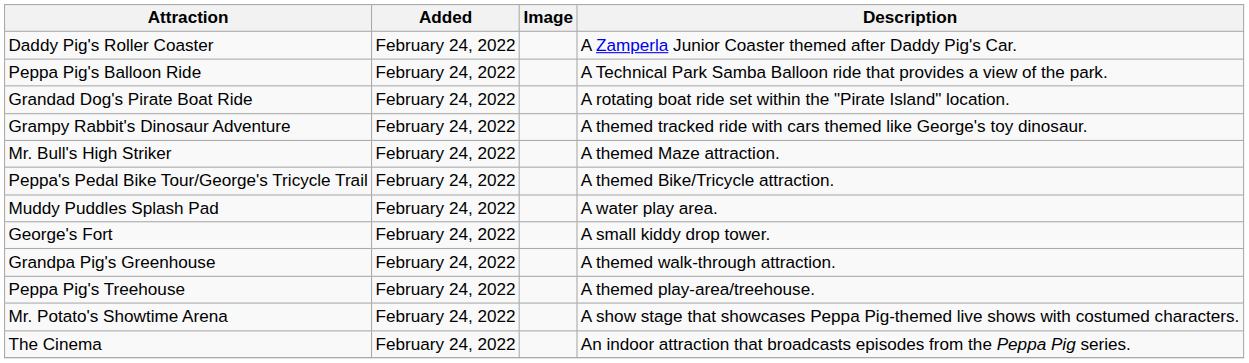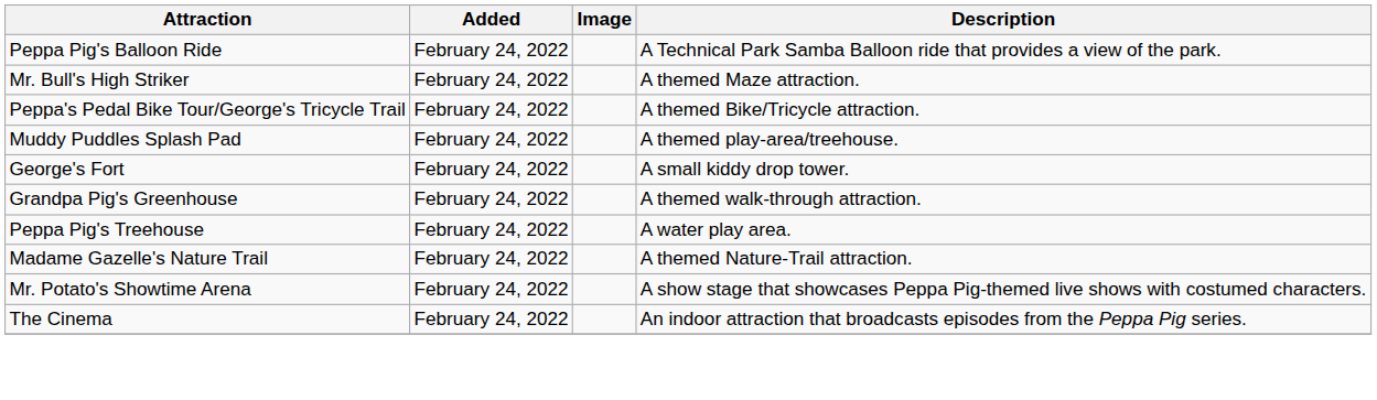- row: Daddy Pig's Roller Coaster | February 24, 2022 | A Zamperla Junior Coaster themed after Daddy Pig's Car.
- row: Grandad Dog's Pirate Boat Ride | February 24, 2022 | A rotating boat ride set within the "Pirate Island" location.
- row: Grampy Rabbit's Dinosaur Adventure | February 24, 2022 | A themed tracked ride with cars themed like George's toy dinosaur.
Muddy Puddles Splash Pad | Description: A water play area. -> A themed play-area/treehouse.
Peppa Pig's Treehouse | Description: A themed play-area/treehouse. -> A water play area.
+ row: Madame Gazelle's Nature Trail | February 24, 2022 | A themed Nature-Trail attraction.
